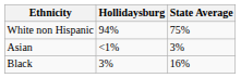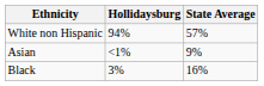White non Hispanic | State Average: 75% -> 57%
Asian | State Average: 3% -> 9%
